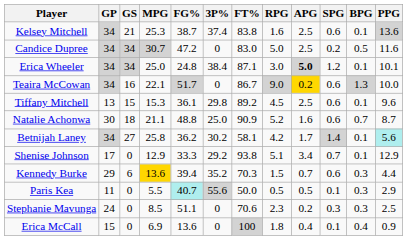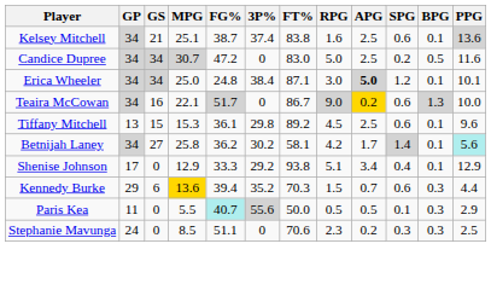Kelsey Mitchell | MPG: 25.3 -> 25.1
- row: Natalie Achonwa | 30 | 18 | 21.1 | 48.8 | 25.0 | 90.9 | 5.2 | 1.6 | 0.6 | 0.7 | 8.7
Shenise Johnson | SPG: 0.7 -> 0.4
- row: Erica McCall | 15 | 0 | 6.9 | 13.6 | 0 | 100 | 1.8 | 0.4 | 0.1 | 0.4 | 0.9
